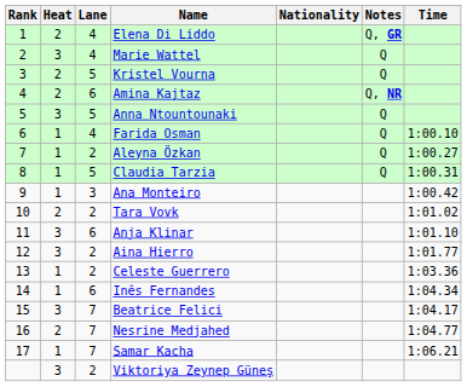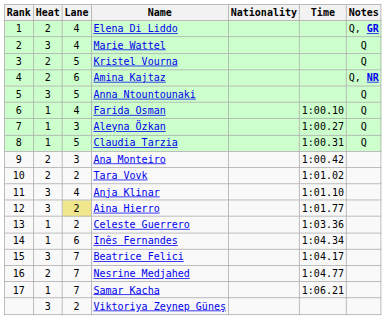columns swapped: Time <-> Notes
Aleyna Özkan | Lane: 2 -> 3
Ana Monteiro | Heat: 1 -> 2
Anja Klinar | Lane: 6 -> 4
Aina Hierro | Lane: no background -> khaki background
